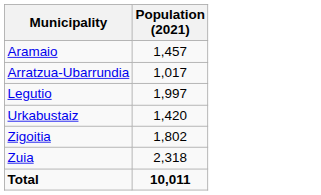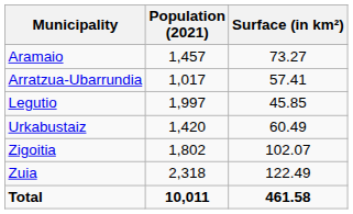+ column: Surface (in km²) | 73.27 | 57.41 | 45.85 | 60.49 | 102.07 | 122.49 | 461.58
